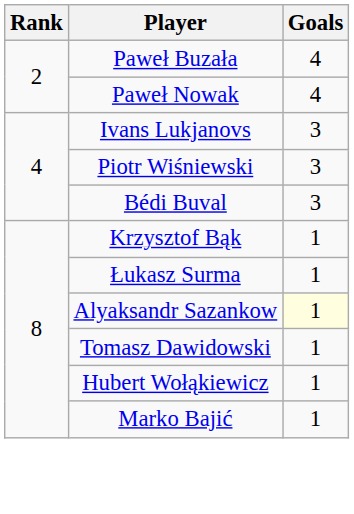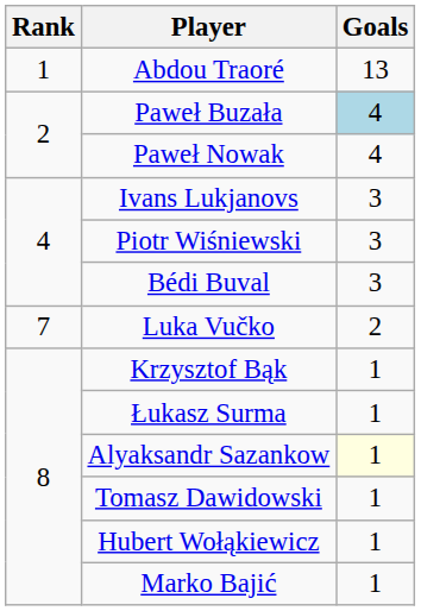+ row: 1 | Abdou Traoré | 13
Paweł Buzała | Goals: no background -> lightblue background
+ row: 7 | Luka Vučko | 2
